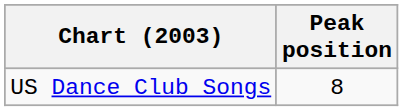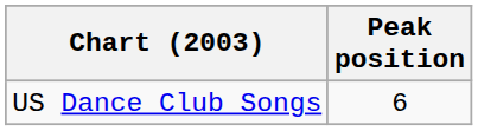US Dance Club Songs | Peak position: 8 -> 6
